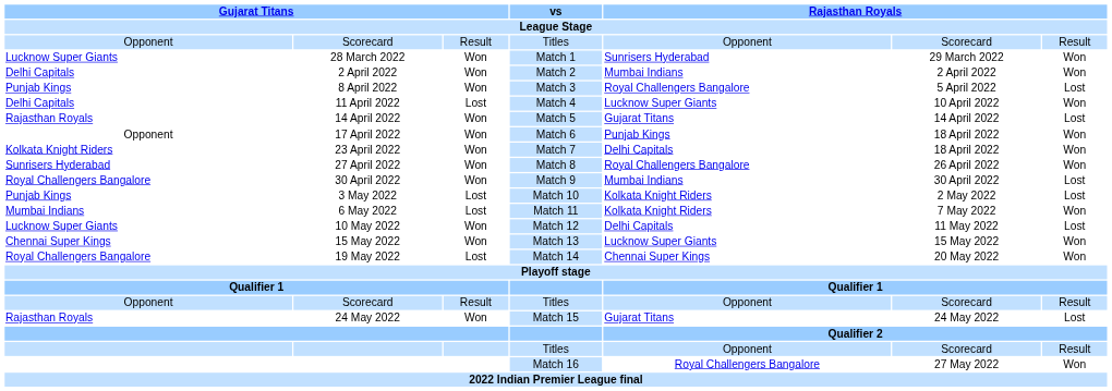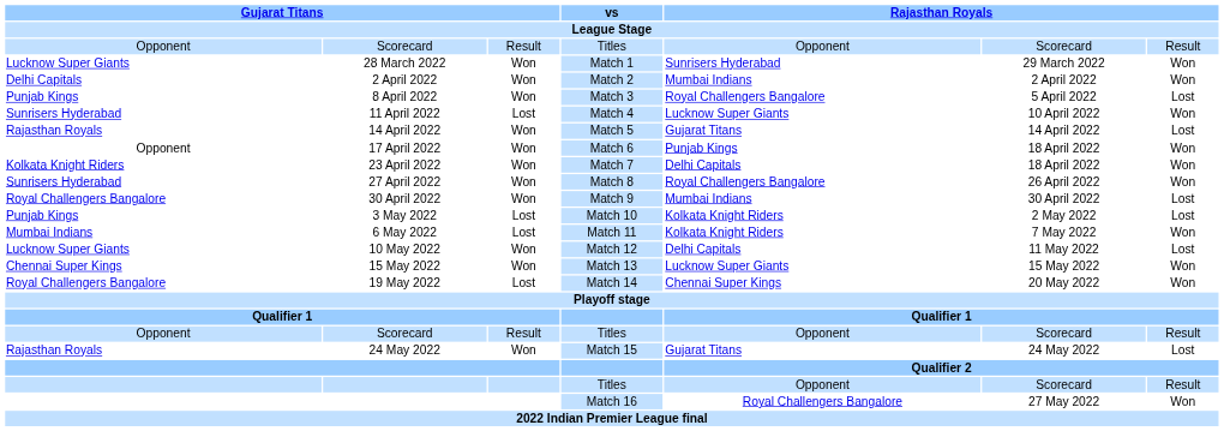11 April 2022 | column 1: Delhi Capitals -> Sunrisers Hyderabad
